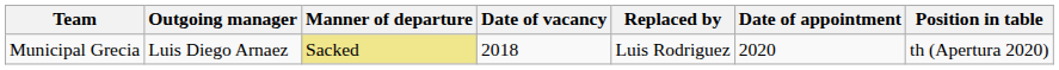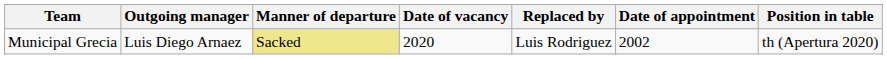Municipal Grecia | Date of vacancy: 2018 -> 2020
Municipal Grecia | Date of appointment: 2020 -> 2002
